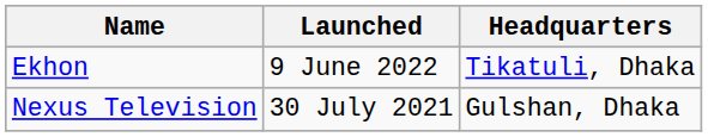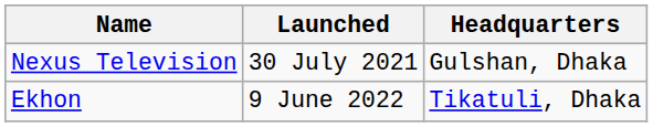rows swapped: Ekhon <-> Nexus Television
